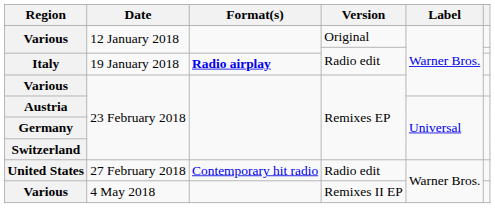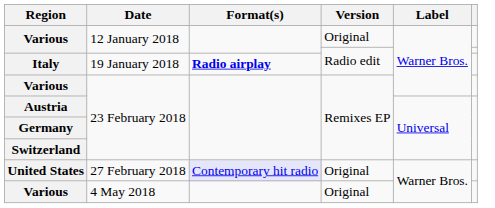27 February 2018 | Format(s): no background -> lavender background
27 February 2018 | Version: Radio edit -> Original
4 May 2018 | Version: Remixes II EP -> Original
